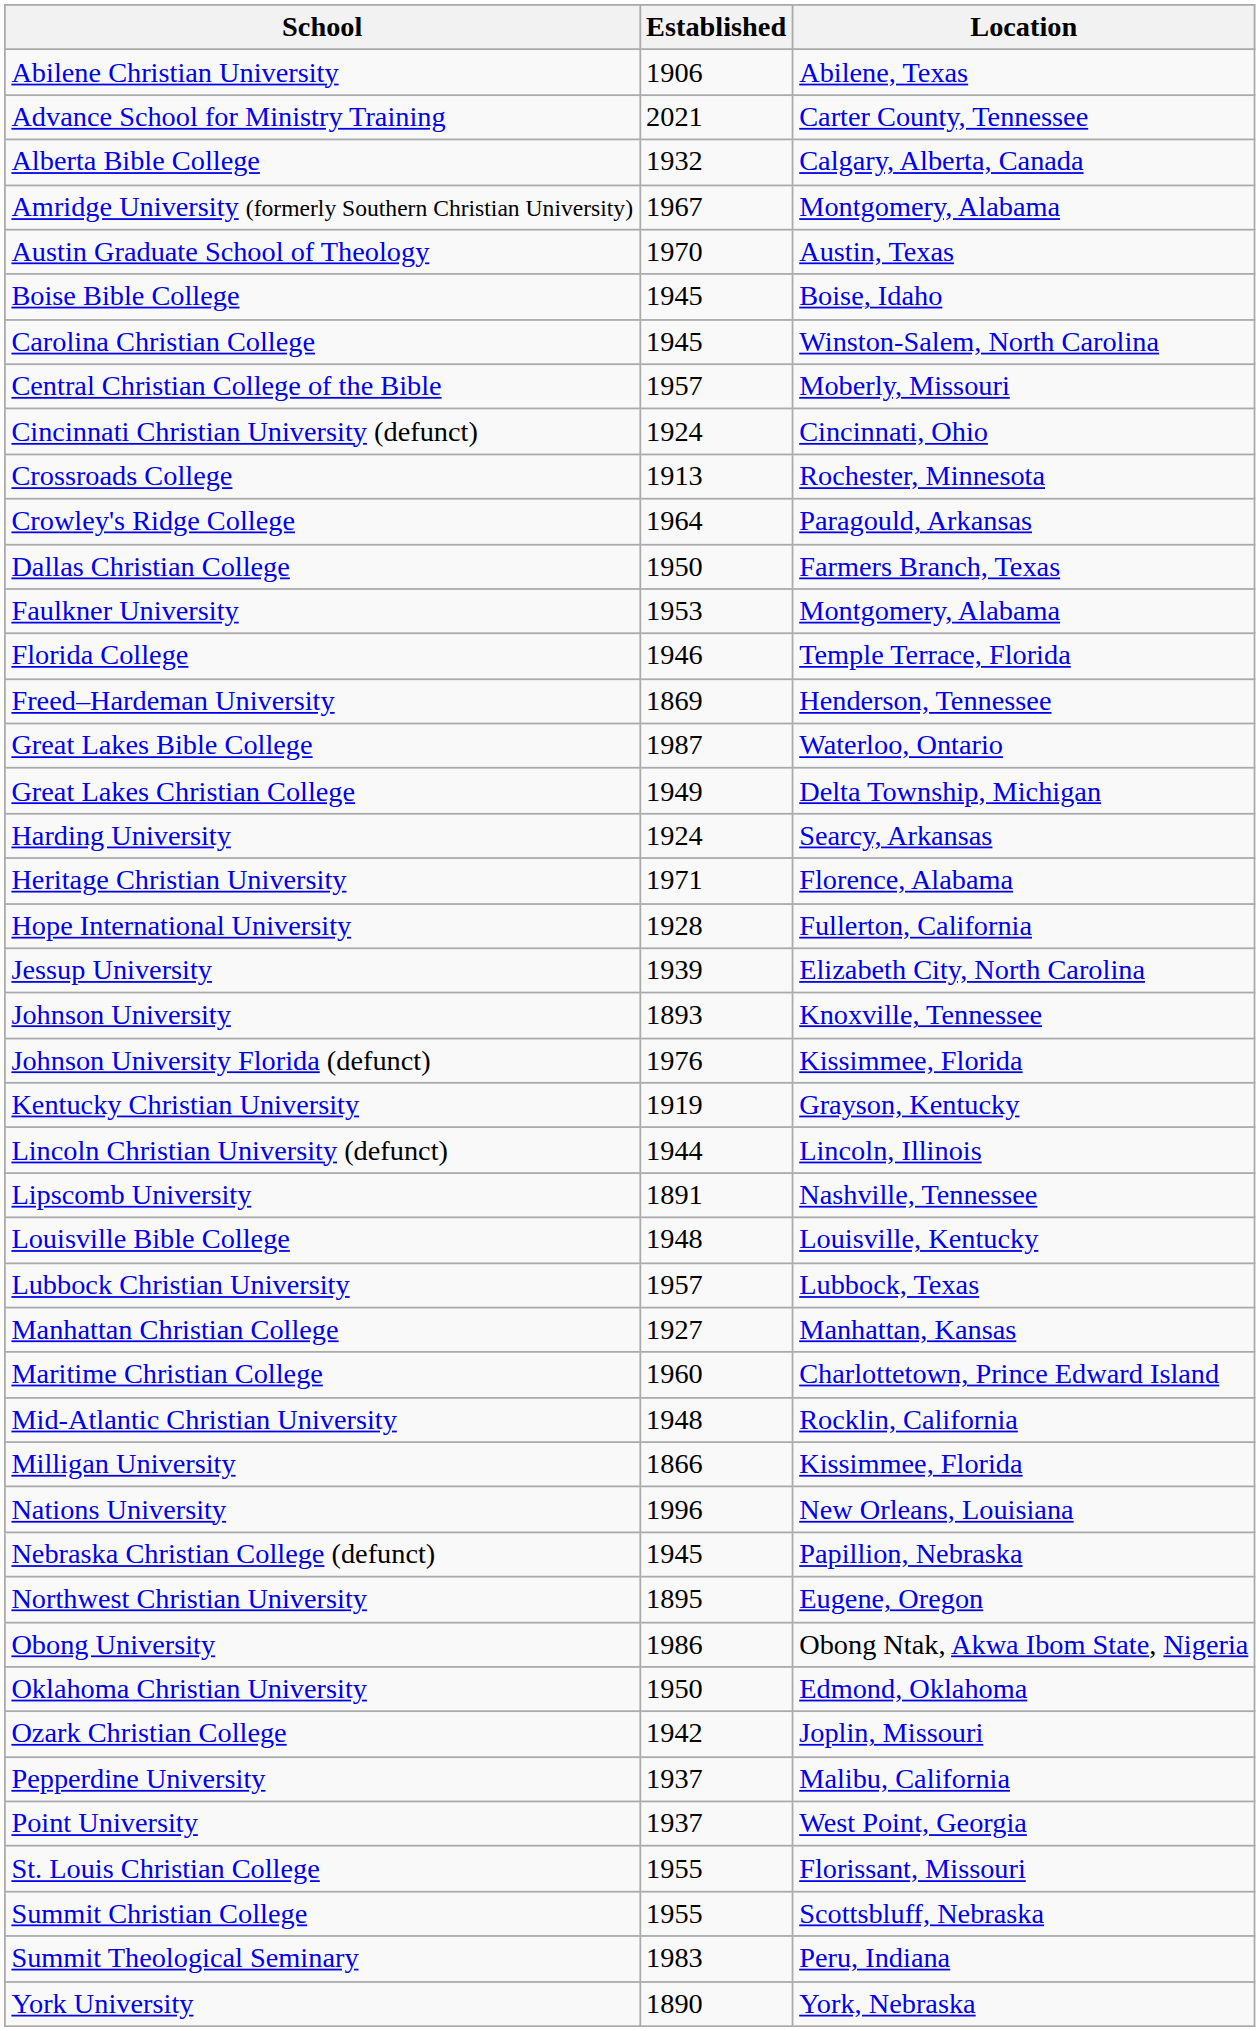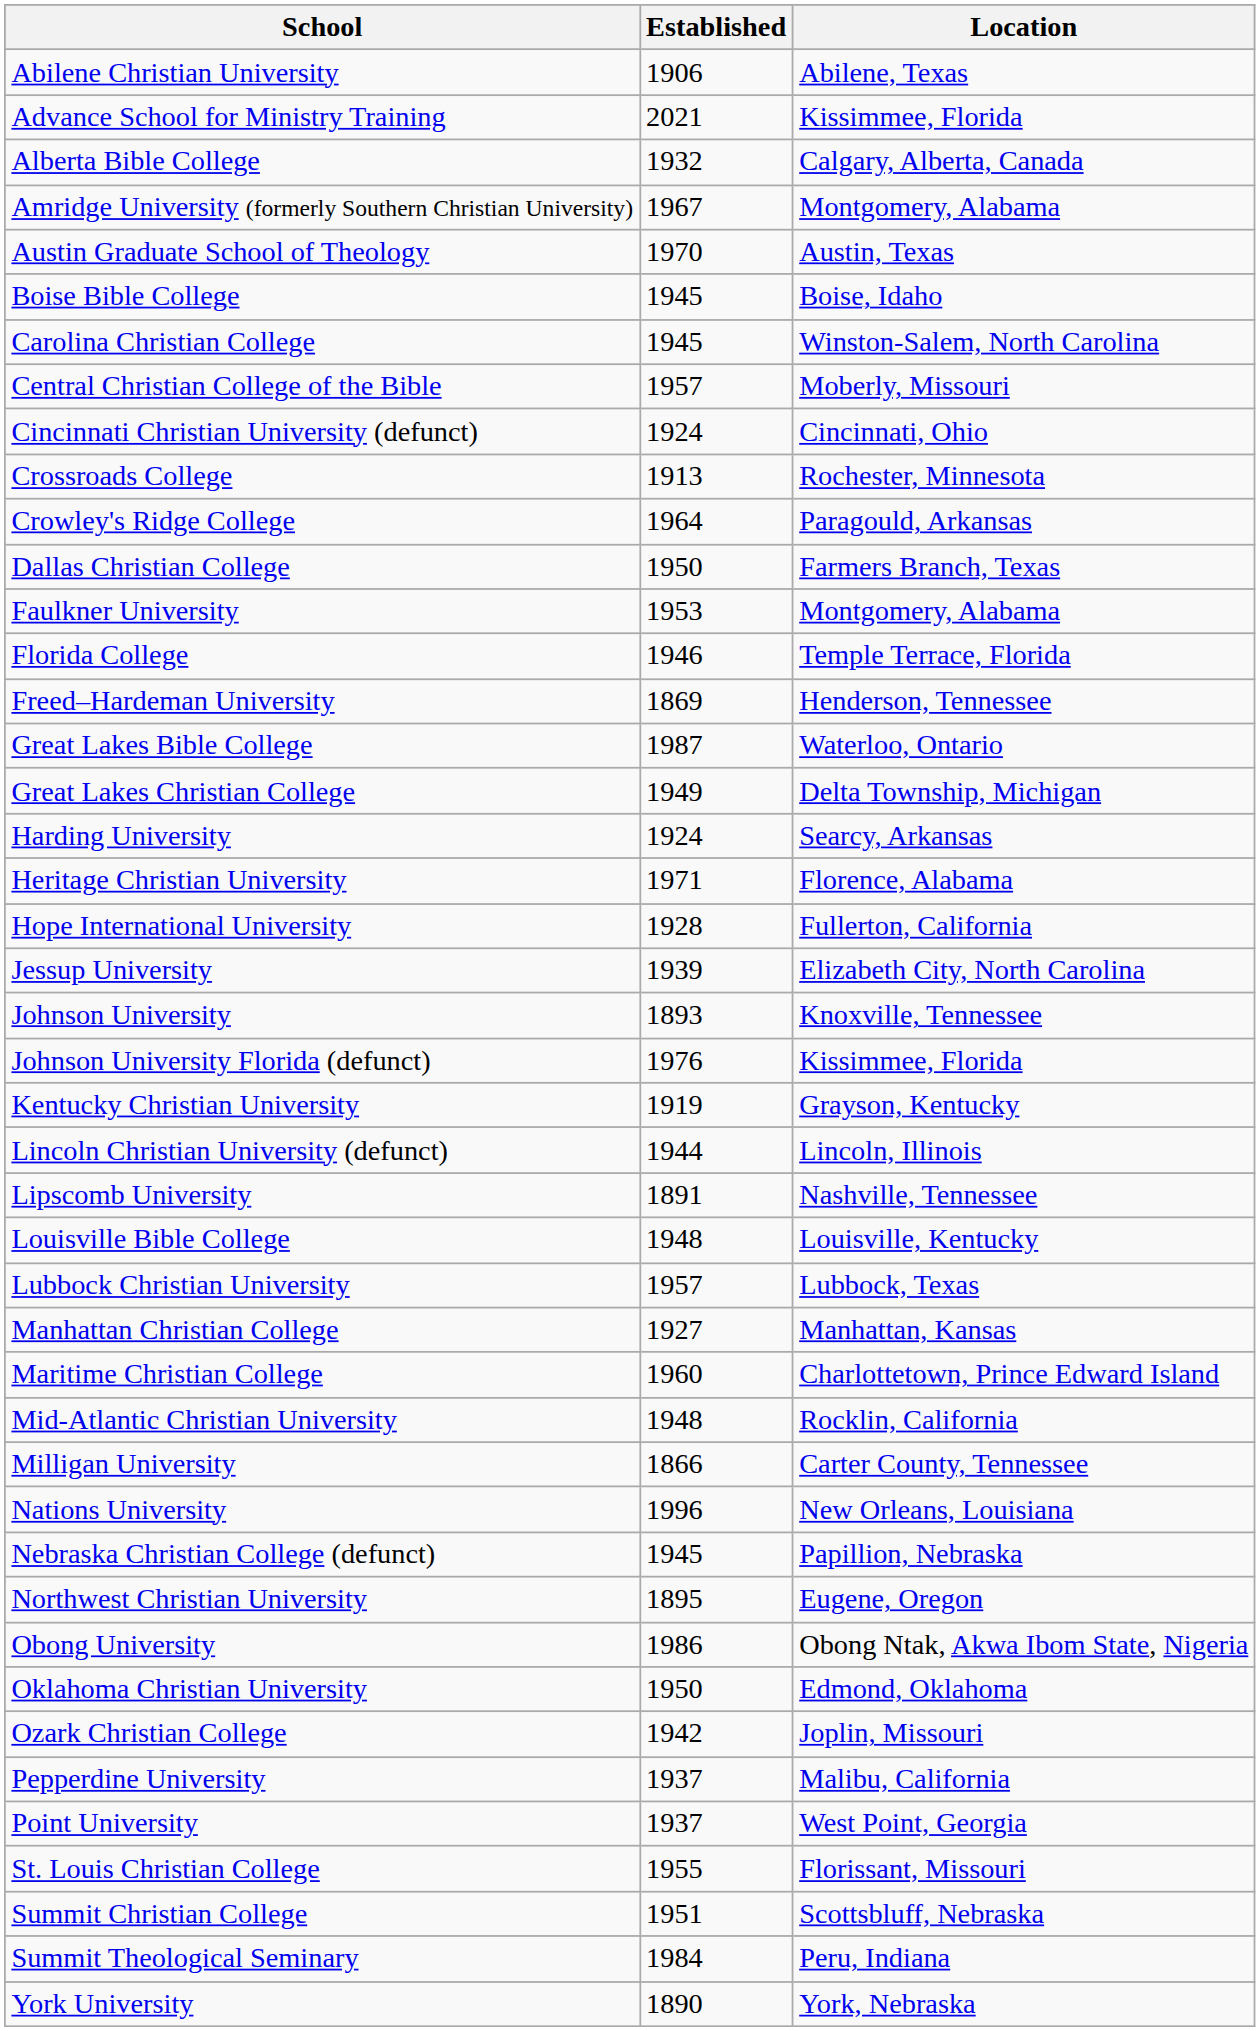Advance School for Ministry Training | Location: Carter County, Tennessee -> Kissimmee, Florida
Milligan University | Location: Kissimmee, Florida -> Carter County, Tennessee
Summit Christian College | Established: 1955 -> 1951
Summit Theological Seminary | Established: 1983 -> 1984
